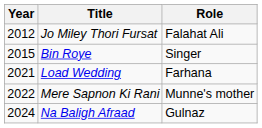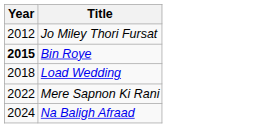- column: Role | Falahat Ali | Singer | Farhana | Munne's mother | Gulnaz
Bin Roye | Year: normal -> bold
Load Wedding | Year: 2021 -> 2018
